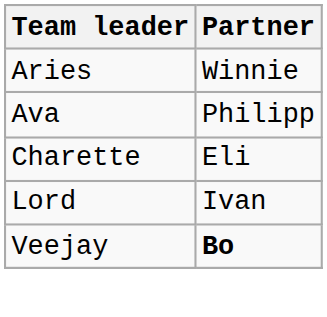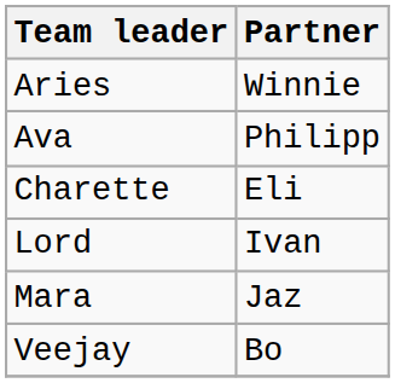+ row: Mara | Jaz
Veejay | Partner: bold -> normal
